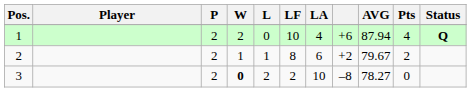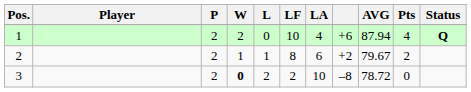3 | AVG: 78.27 -> 78.72
